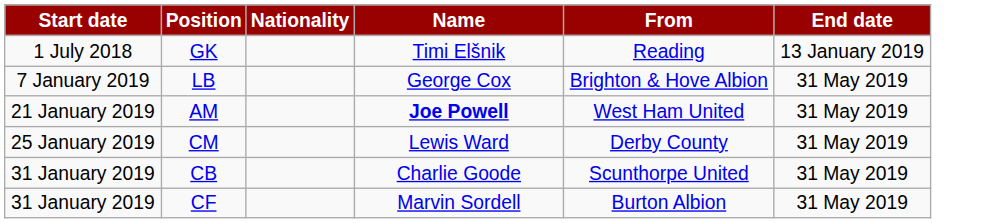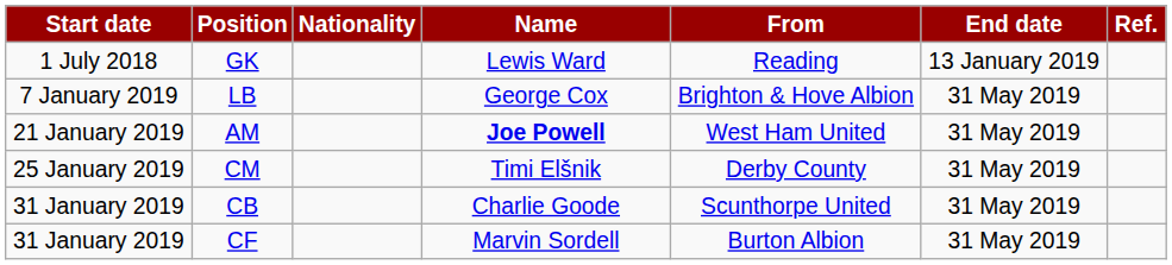+ column: Ref.
GK | Name: Timi Elšnik -> Lewis Ward
CM | Name: Lewis Ward -> Timi Elšnik
